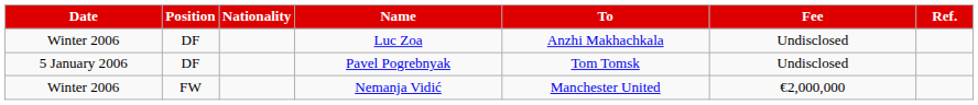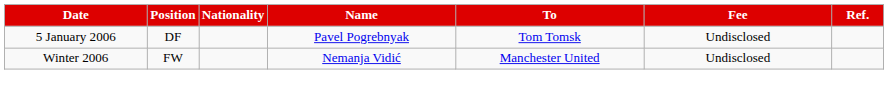- row: Winter 2006 | DF | Luc Zoa | Anzhi Makhachkala | Undisclosed
Nemanja Vidić | Fee: €2,000,000 -> Undisclosed
